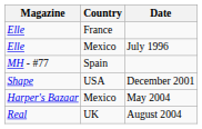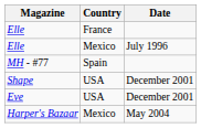+ row: Eve | USA | December 2001
- row: Real | UK | August 2004
